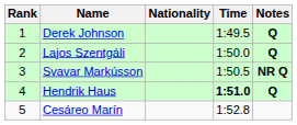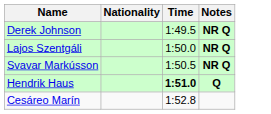- column: Rank | 1 | 2 | 3 | 4 | 5
Derek Johnson | Notes: Q -> NR Q
Lajos Szentgáli | Notes: Q -> NR Q
